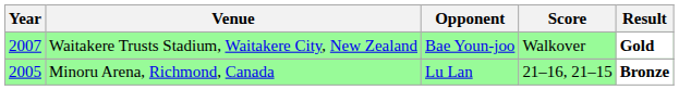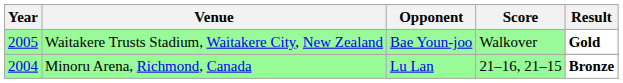Waitakere Trusts Stadium, Waitakere City, New Zealand | Year: 2007 -> 2005
Minoru Arena, Richmond, Canada | Year: 2005 -> 2004
